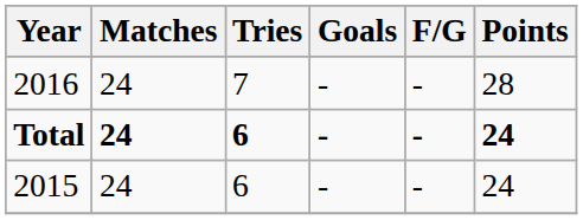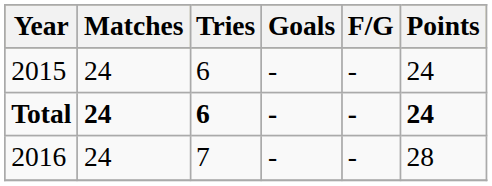rows swapped: 2015 <-> 2016
